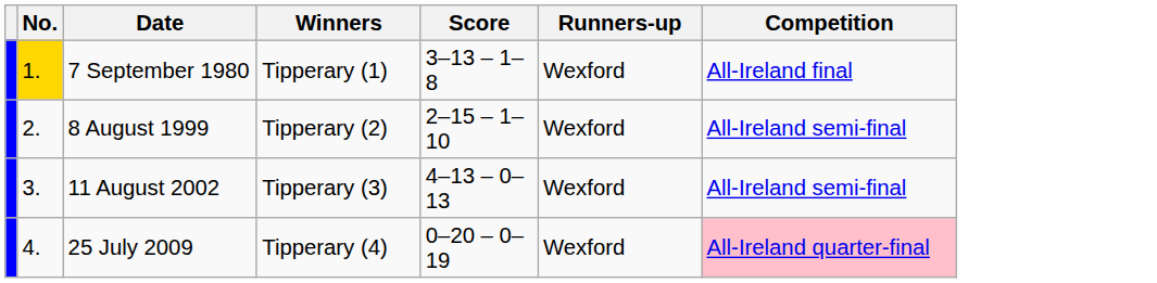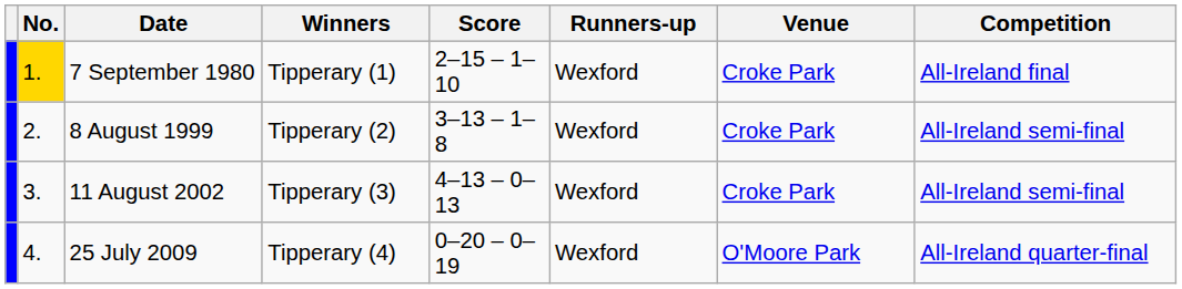+ column: Venue | Croke Park | Croke Park | Croke Park | O'Moore Park
7 September 1980 | Score: 3–13 – 1–8 -> 2–15 – 1–10
8 August 1999 | Score: 2–15 – 1–10 -> 3–13 – 1–8
25 July 2009 | Competition: pink background -> no background
